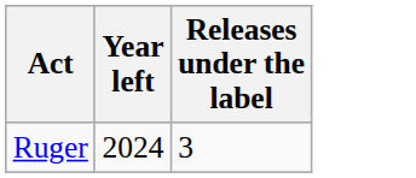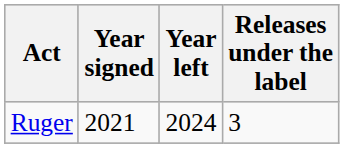+ column: Year signed | 2021
